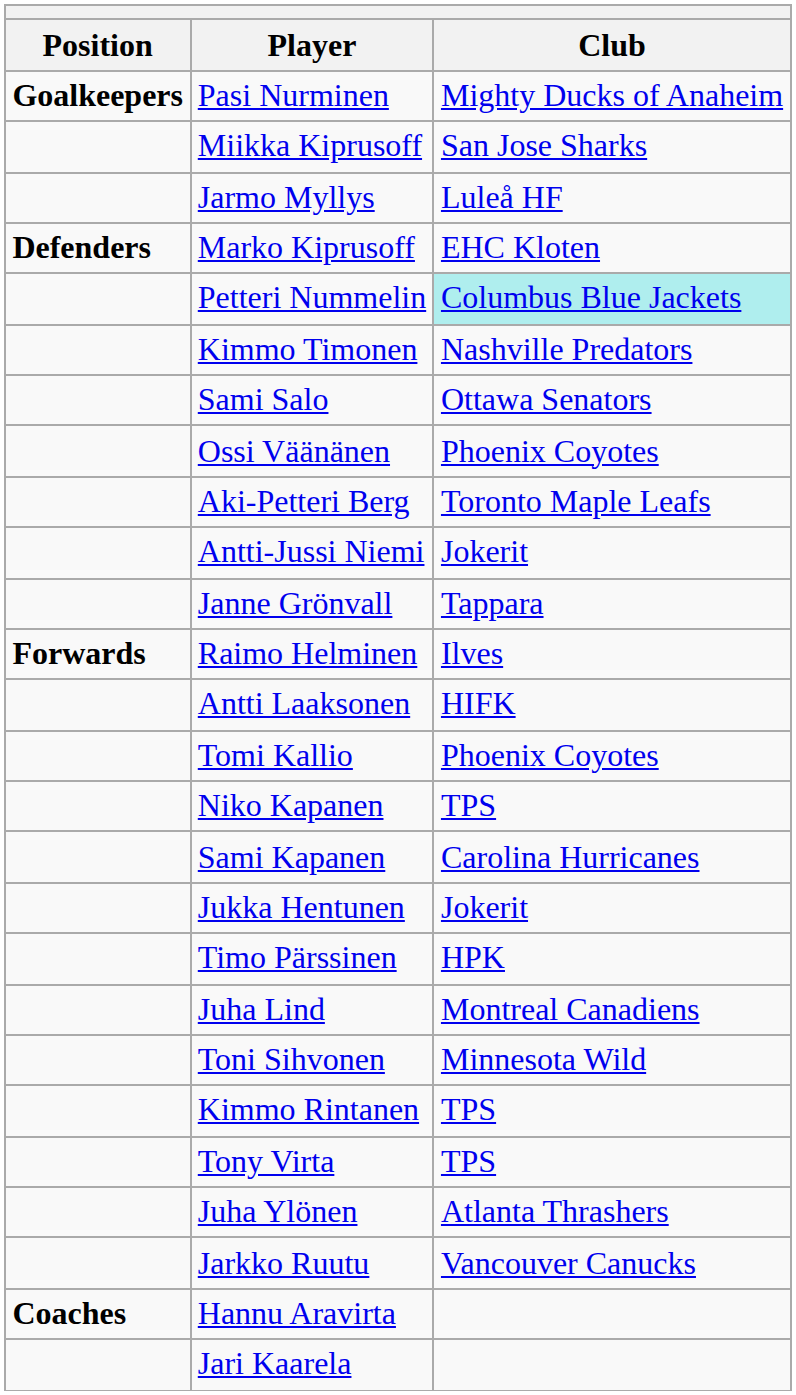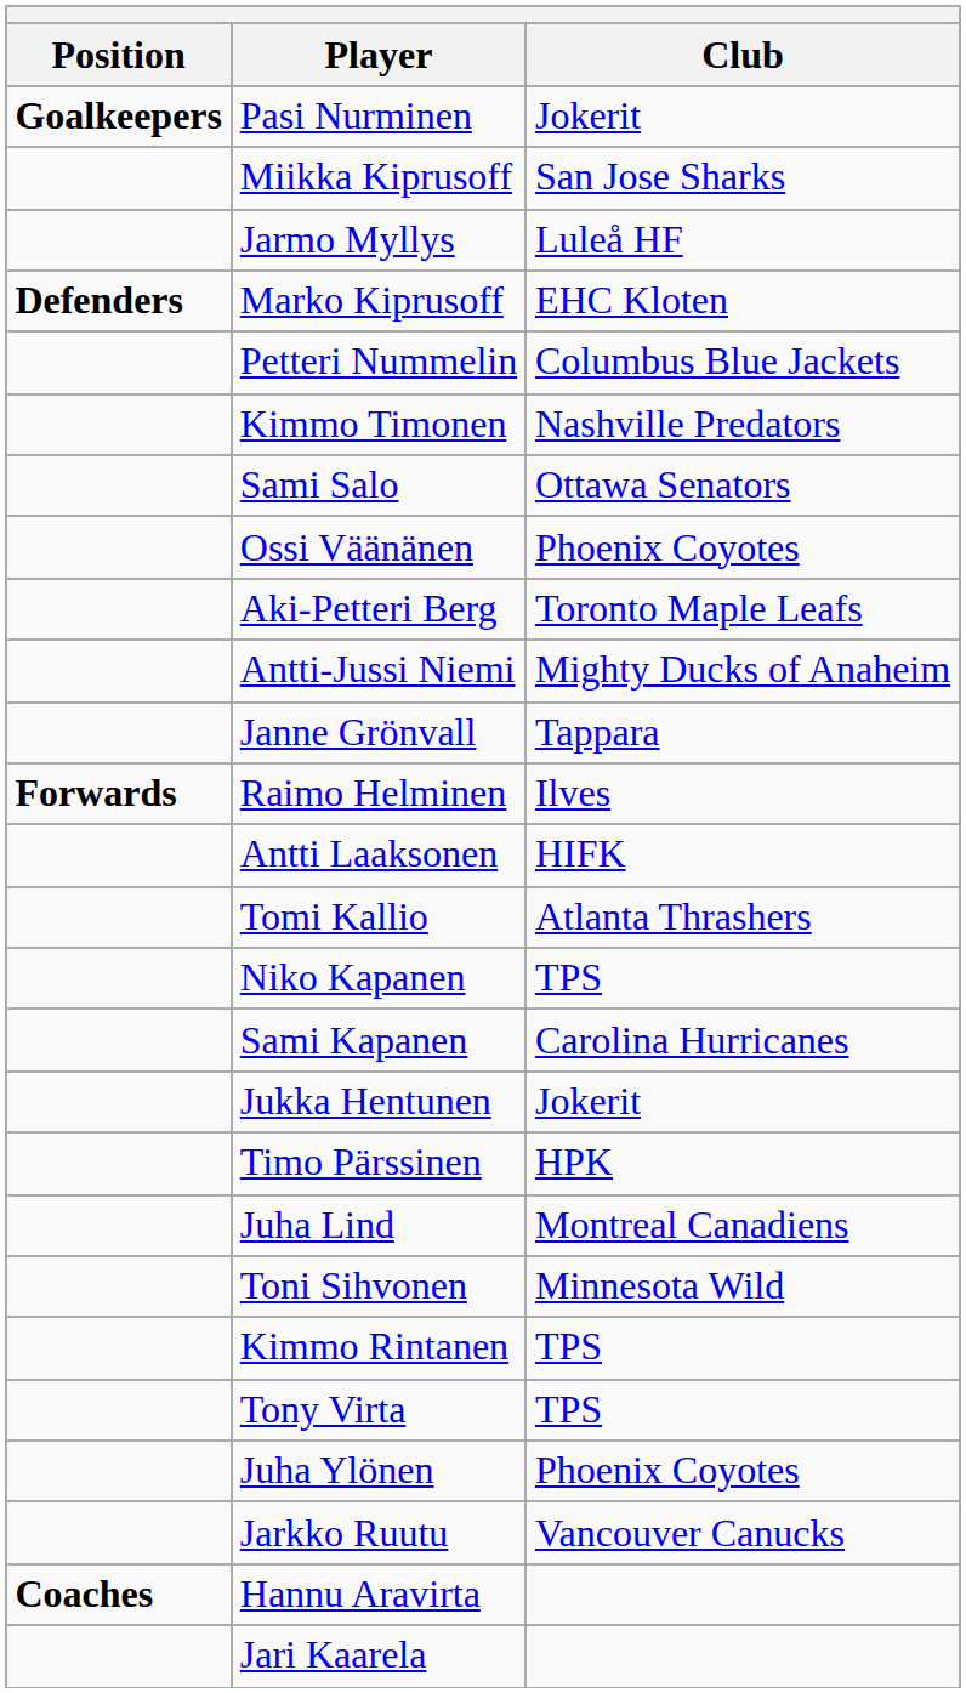Pasi Nurminen | Club: Mighty Ducks of Anaheim -> Jokerit
Petteri Nummelin | Club: paleturquoise background -> no background
Antti-Jussi Niemi | Club: Jokerit -> Mighty Ducks of Anaheim
Tomi Kallio | Club: Phoenix Coyotes -> Atlanta Thrashers
Juha Ylönen | Club: Atlanta Thrashers -> Phoenix Coyotes
